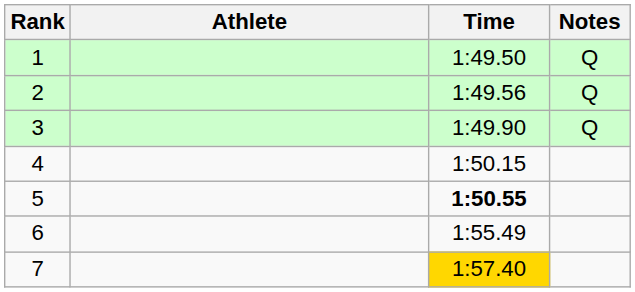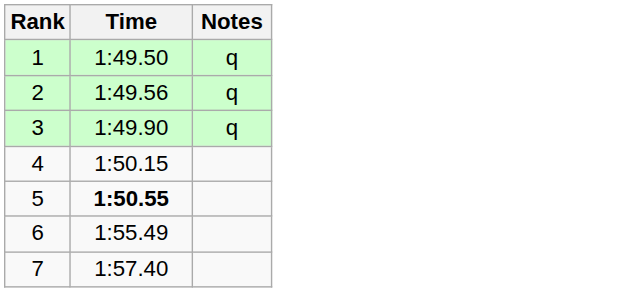- column: Athlete
1 | Notes: Q -> q
2 | Notes: Q -> q
3 | Notes: Q -> q
7 | Time: gold background -> no background
